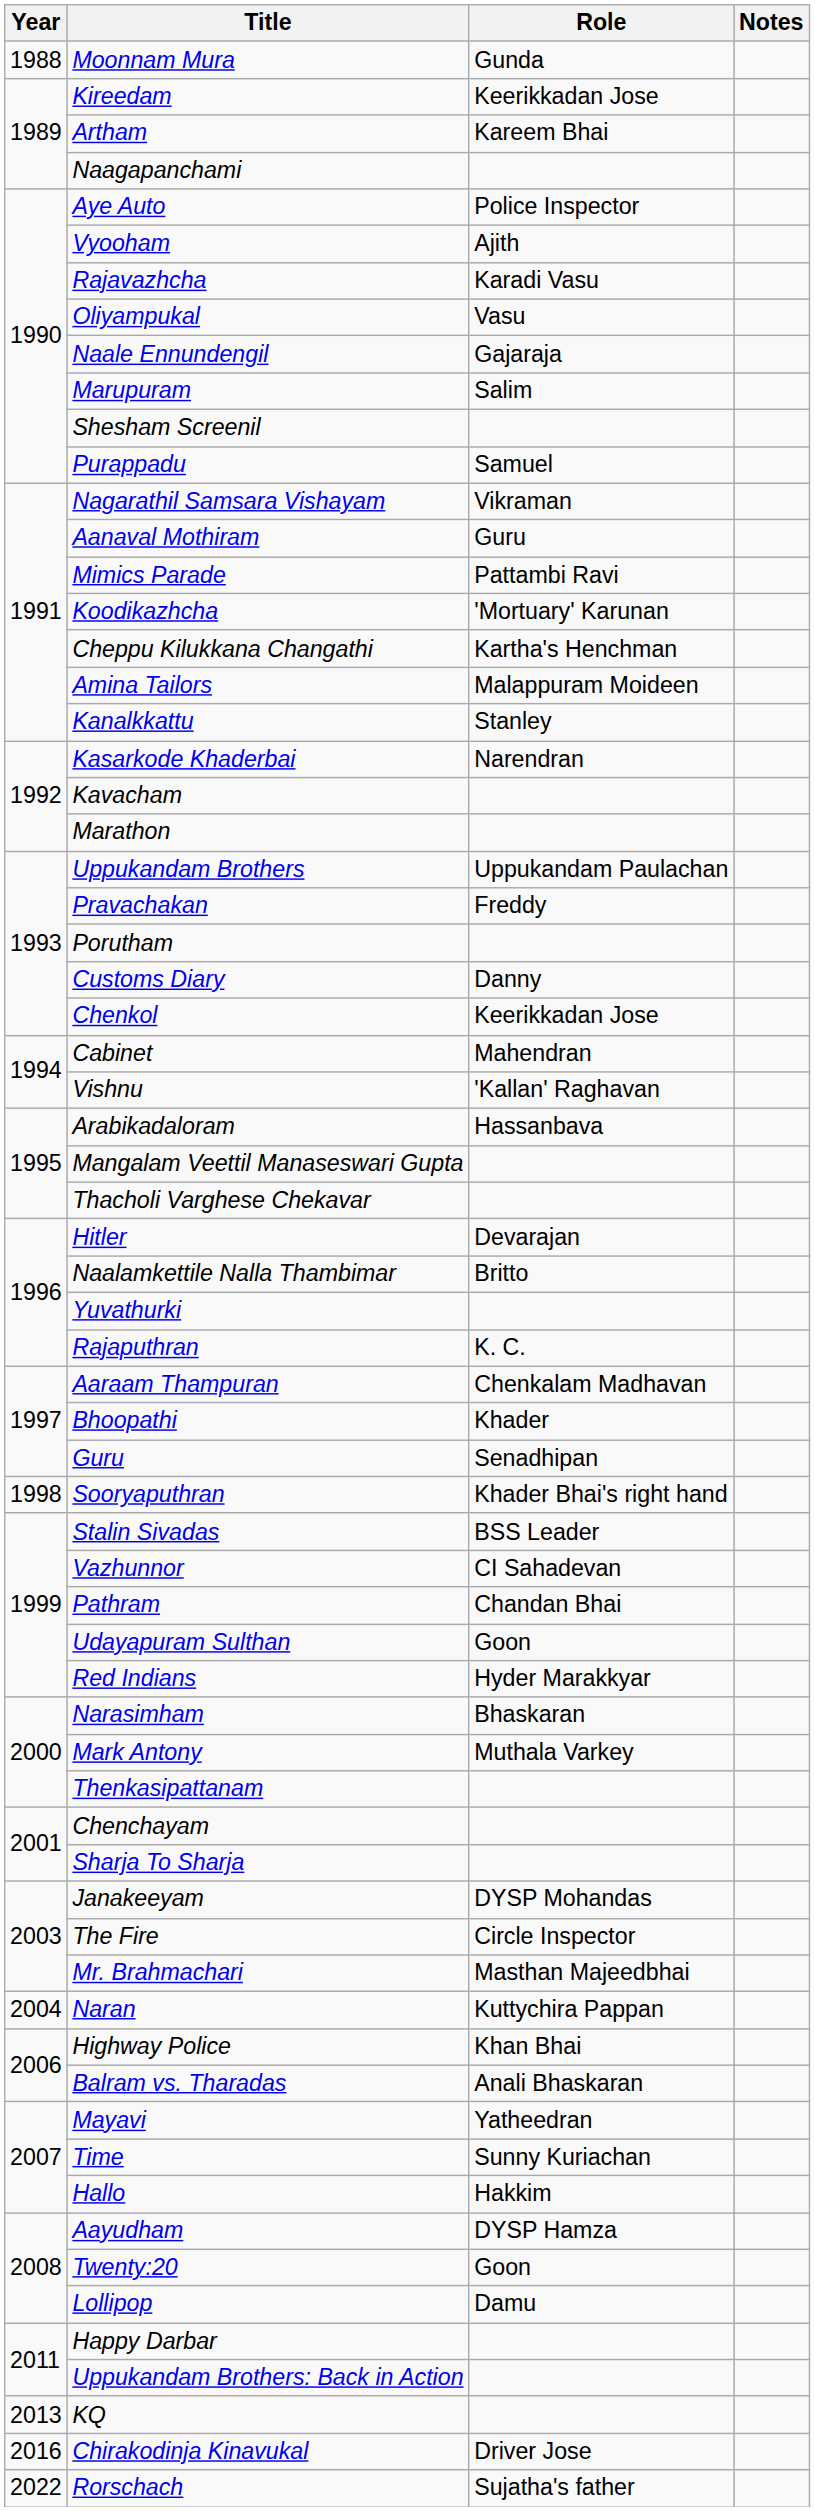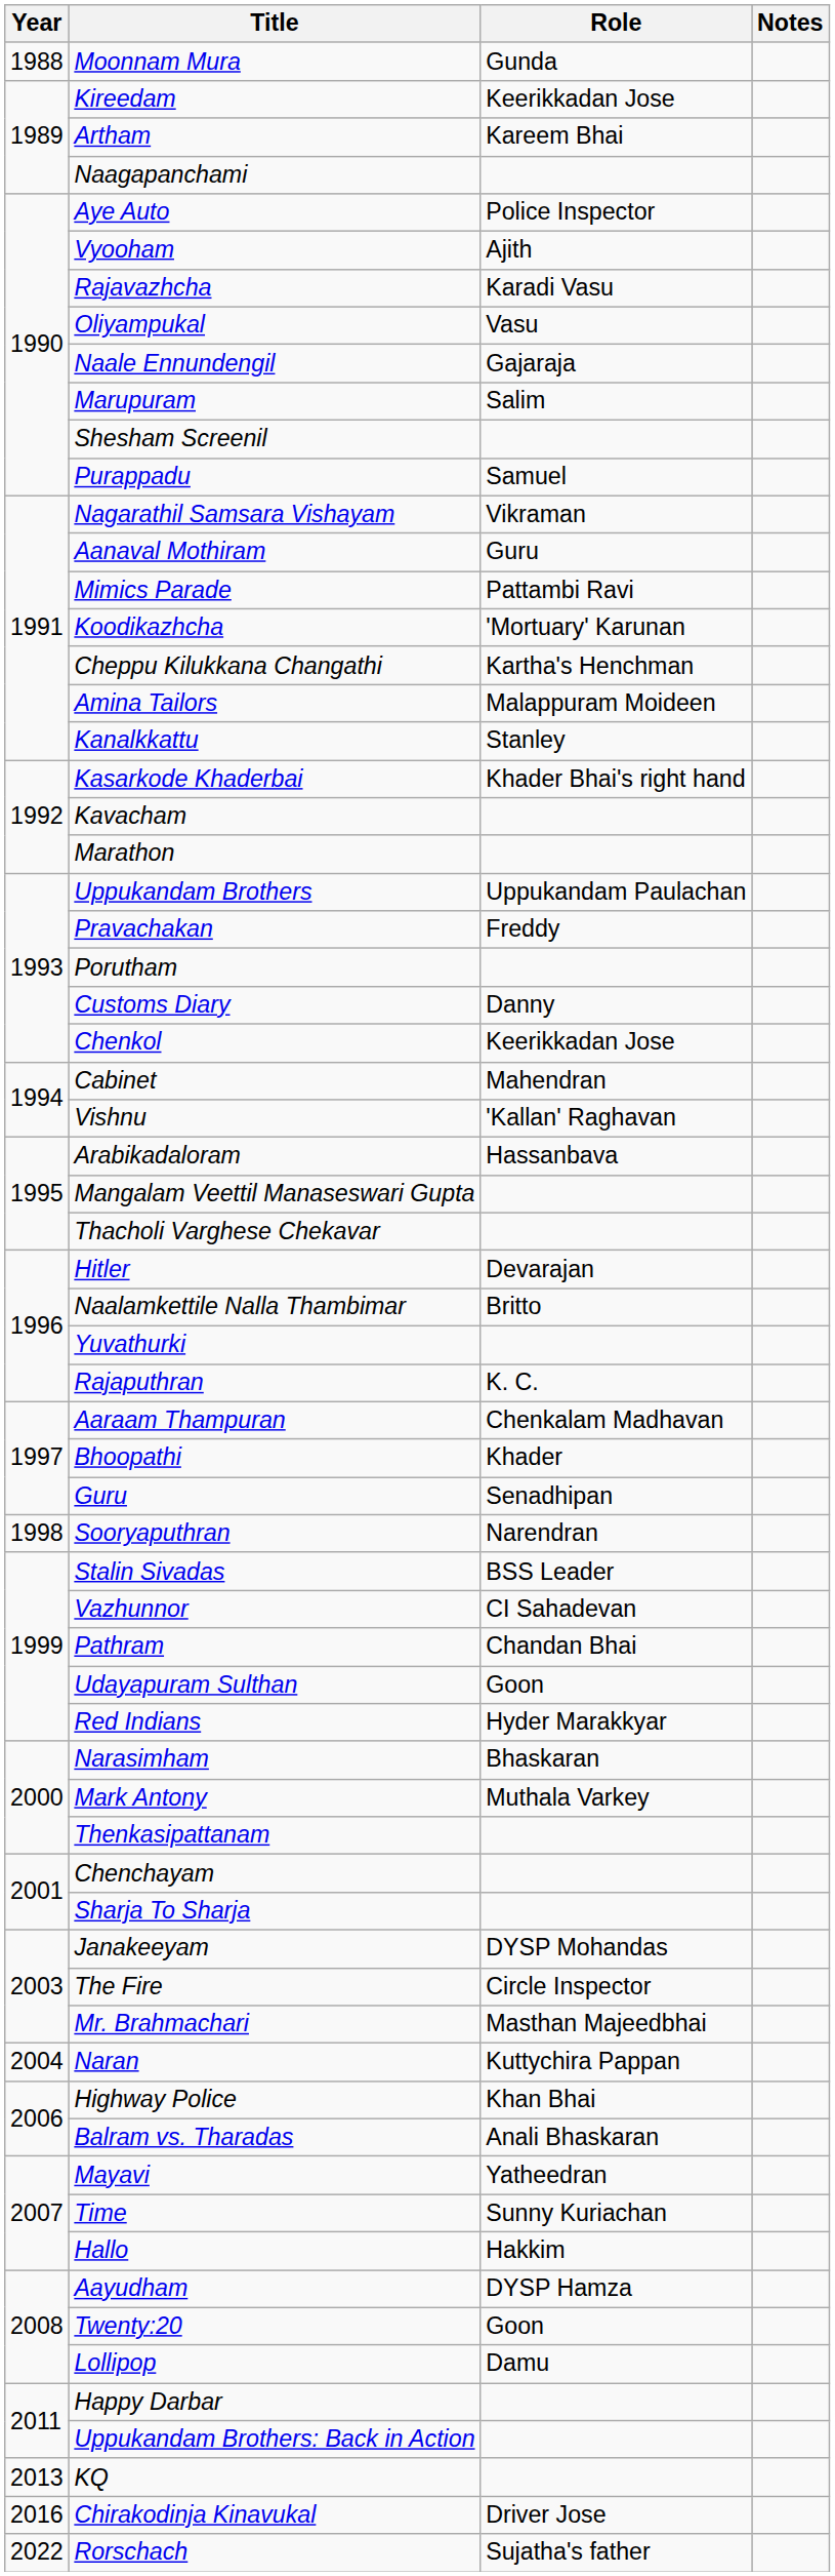Kasarkode Khaderbai | Role: Narendran -> Khader Bhai's right hand
Sooryaputhran | Role: Khader Bhai's right hand -> Narendran
